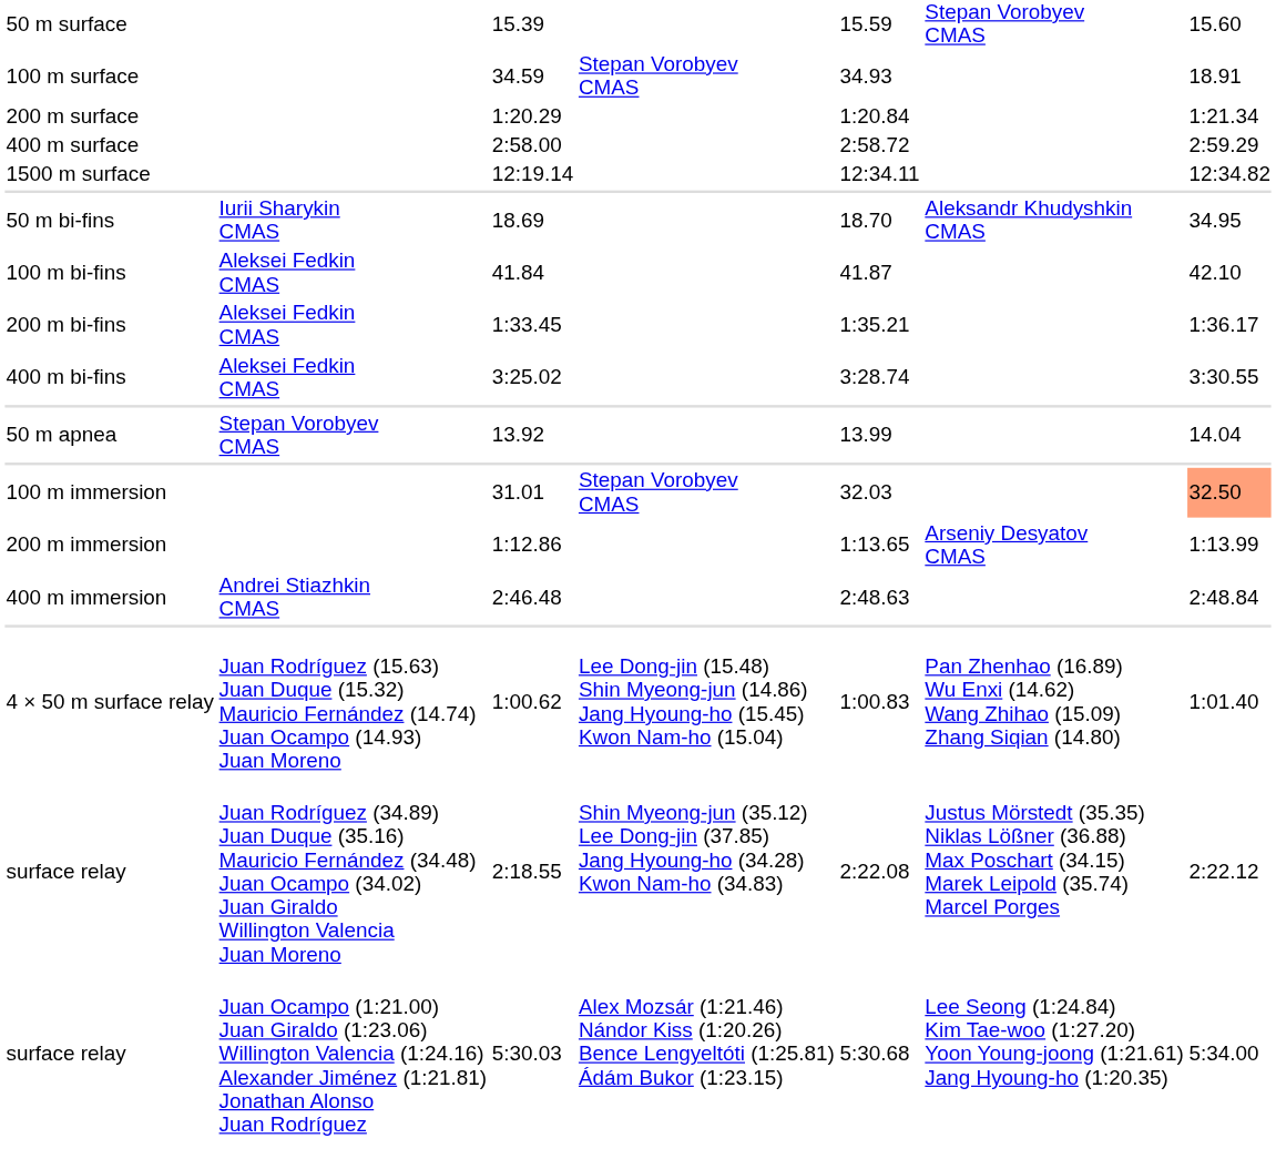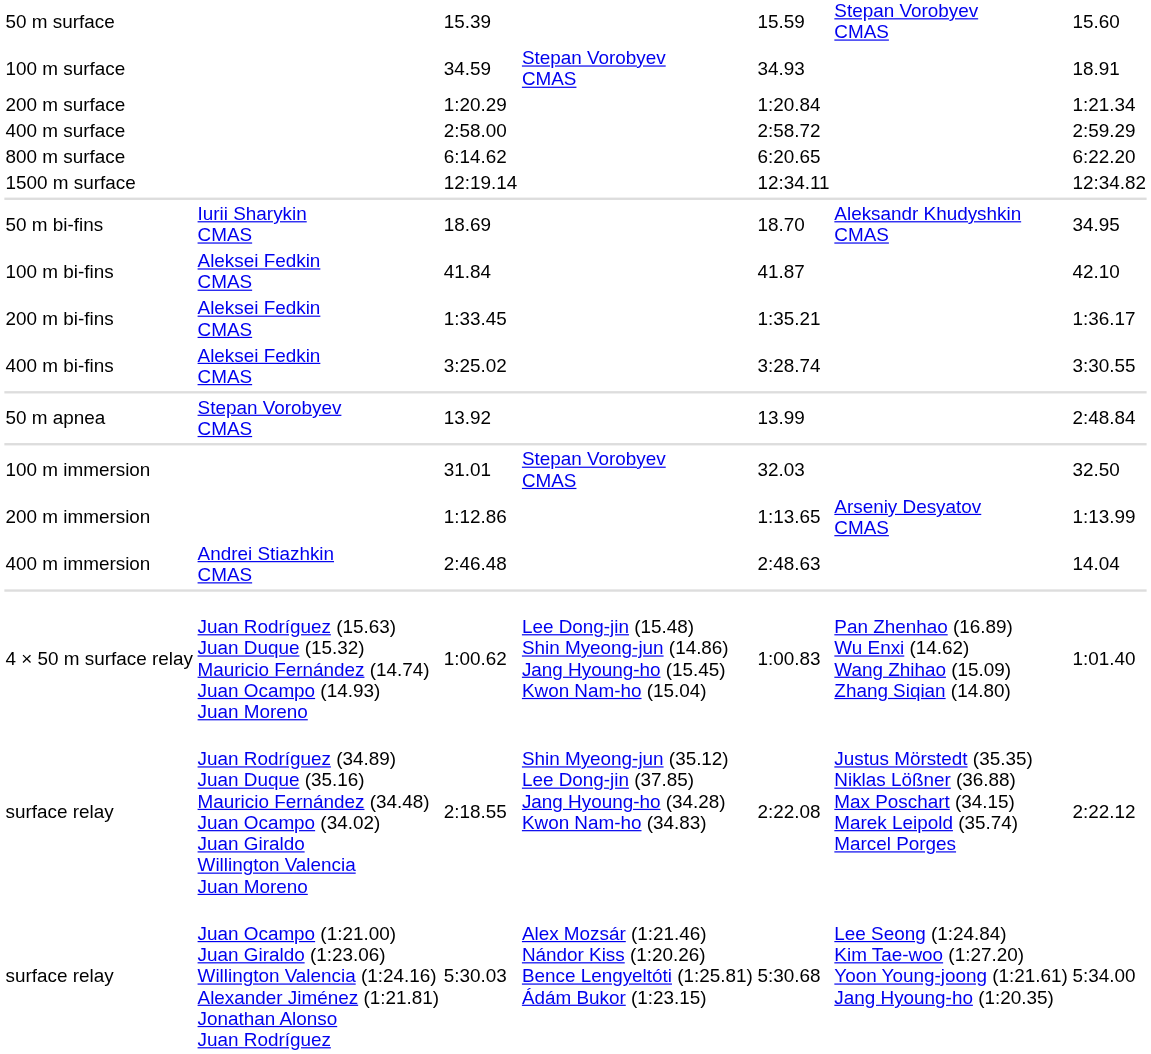+ row: 800 m surface | 6:14.62 | 6:20.65 | 6:22.20
13.92 | column 7: 14.04 -> 2:48.84
31.01 | column 7: lightsalmon background -> no background
2:46.48 | column 7: 2:48.84 -> 14.04
